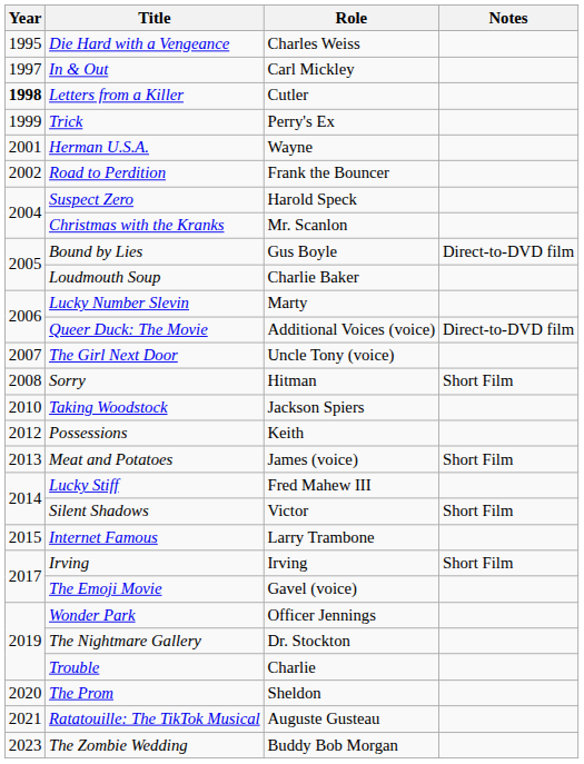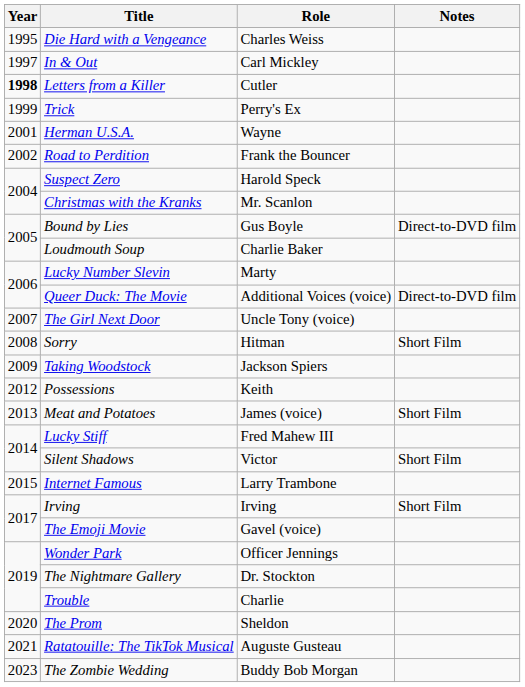Taking Woodstock | Year: 2010 -> 2009
